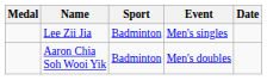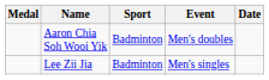rows swapped: Aaron Chia Soh Wooi Yik <-> Lee Zii Jia
